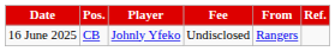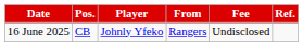columns swapped: From <-> Fee
